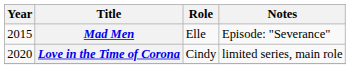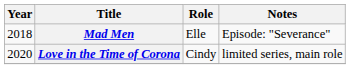Mad Men | Year: 2015 -> 2018
